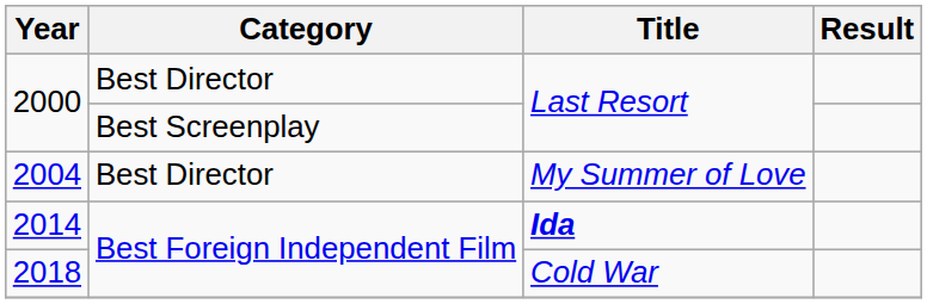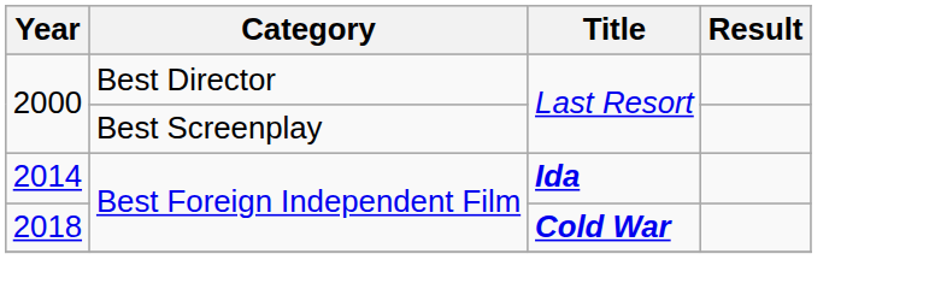- row: 2004 | Best Director | My Summer of Love
2018 | Title: normal -> bold
